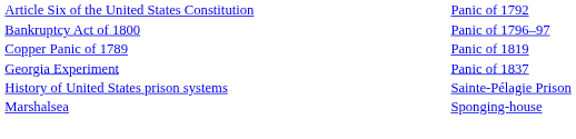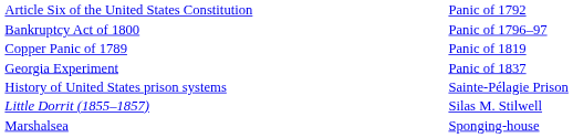+ row: Little Dorrit (1855–1857) | Silas M. Stilwell
